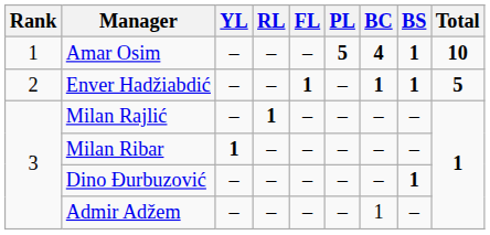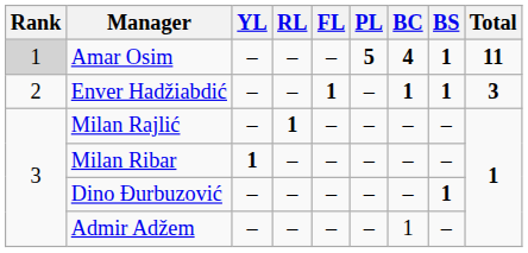Amar Osim | Rank: no background -> lightgrey background
Amar Osim | Total: 10 -> 11
Enver Hadžiabdić | Total: 5 -> 3
